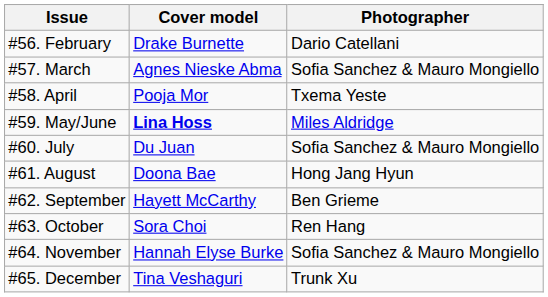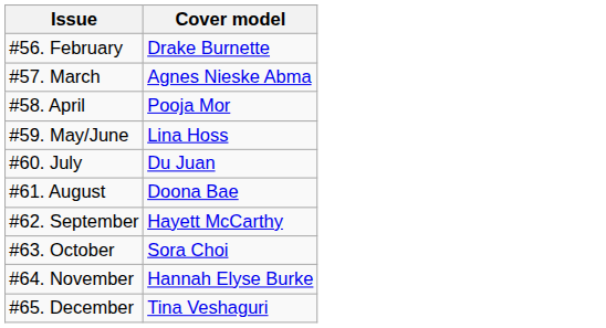- column: Photographer | Dario Catellani | Sofia Sanchez & Mauro Mongiello | Txema Yeste | Miles Aldridge | Sofia Sanchez & Mauro Mongiello | Hong Jang Hyun | Ben Grieme | Ren Hang | Sofia Sanchez & Mauro Mongiello | Trunk Xu
#59. May/June | Cover model: bold -> normal
